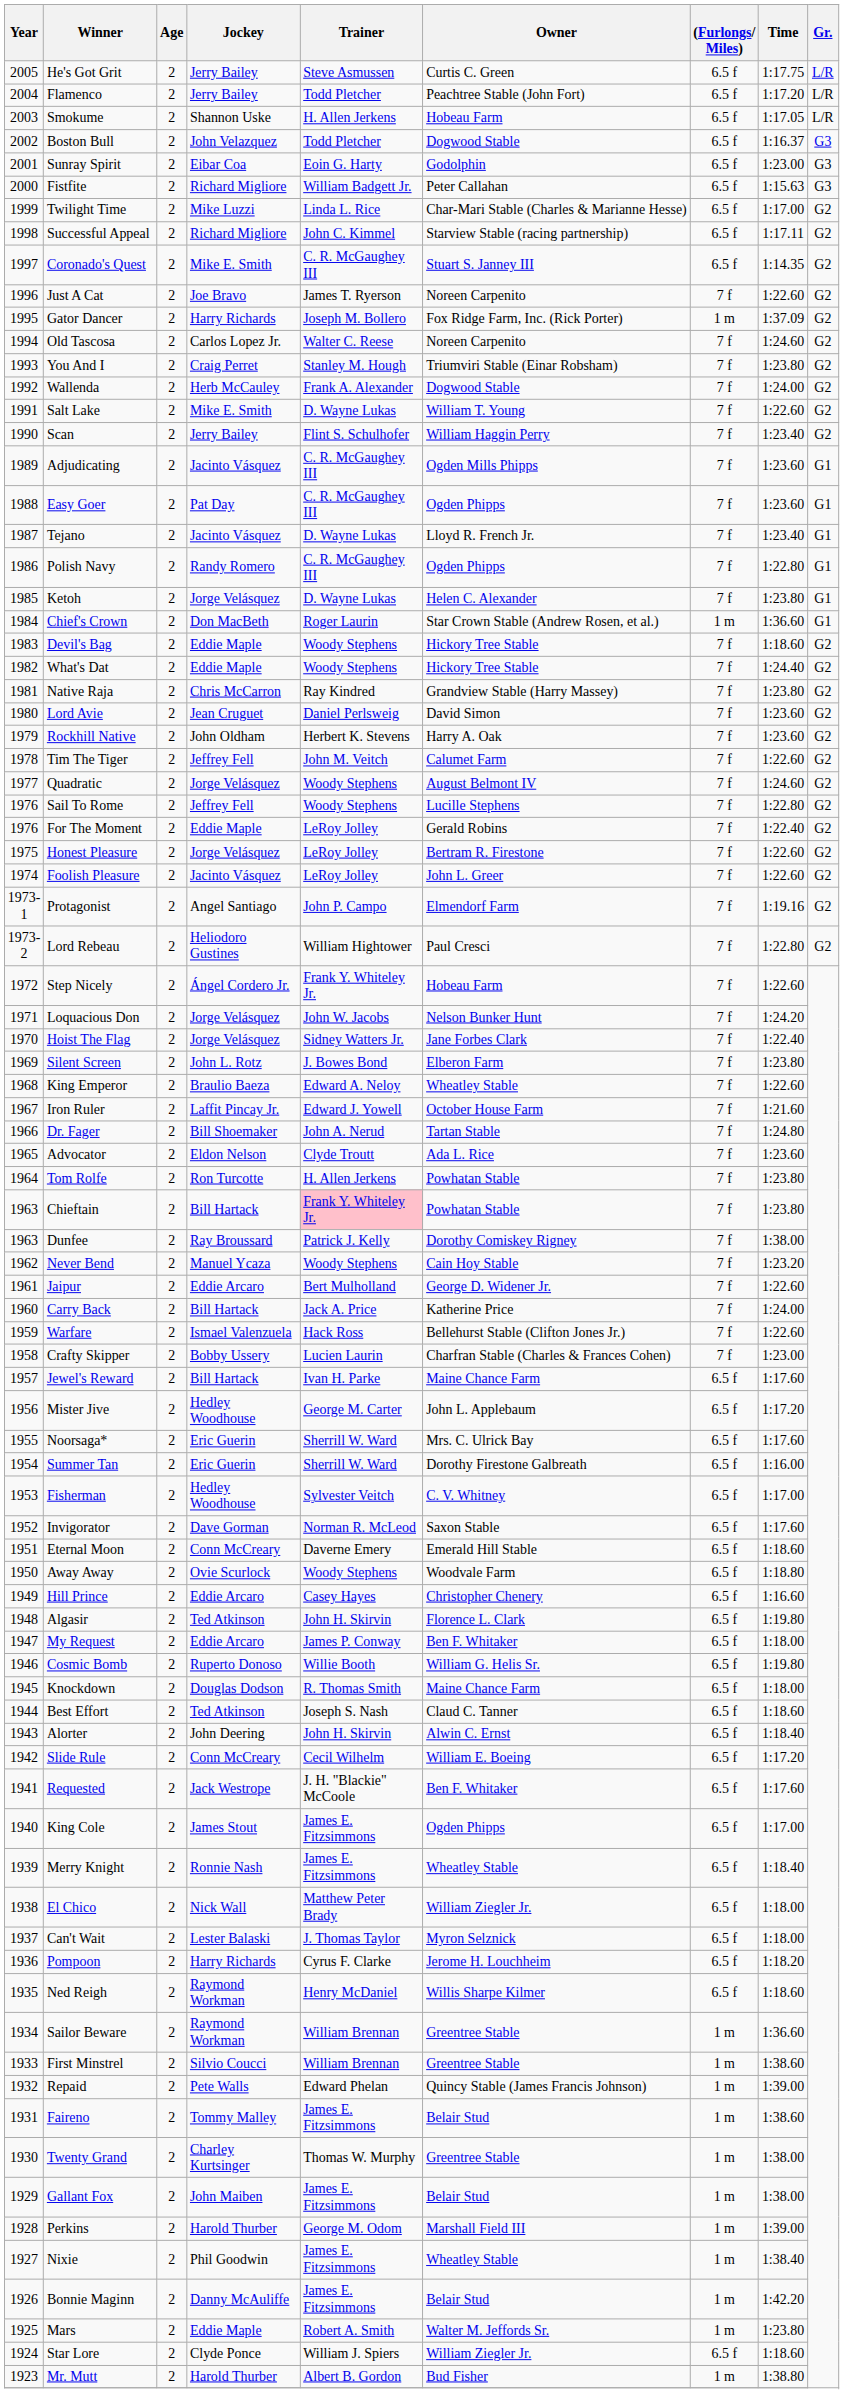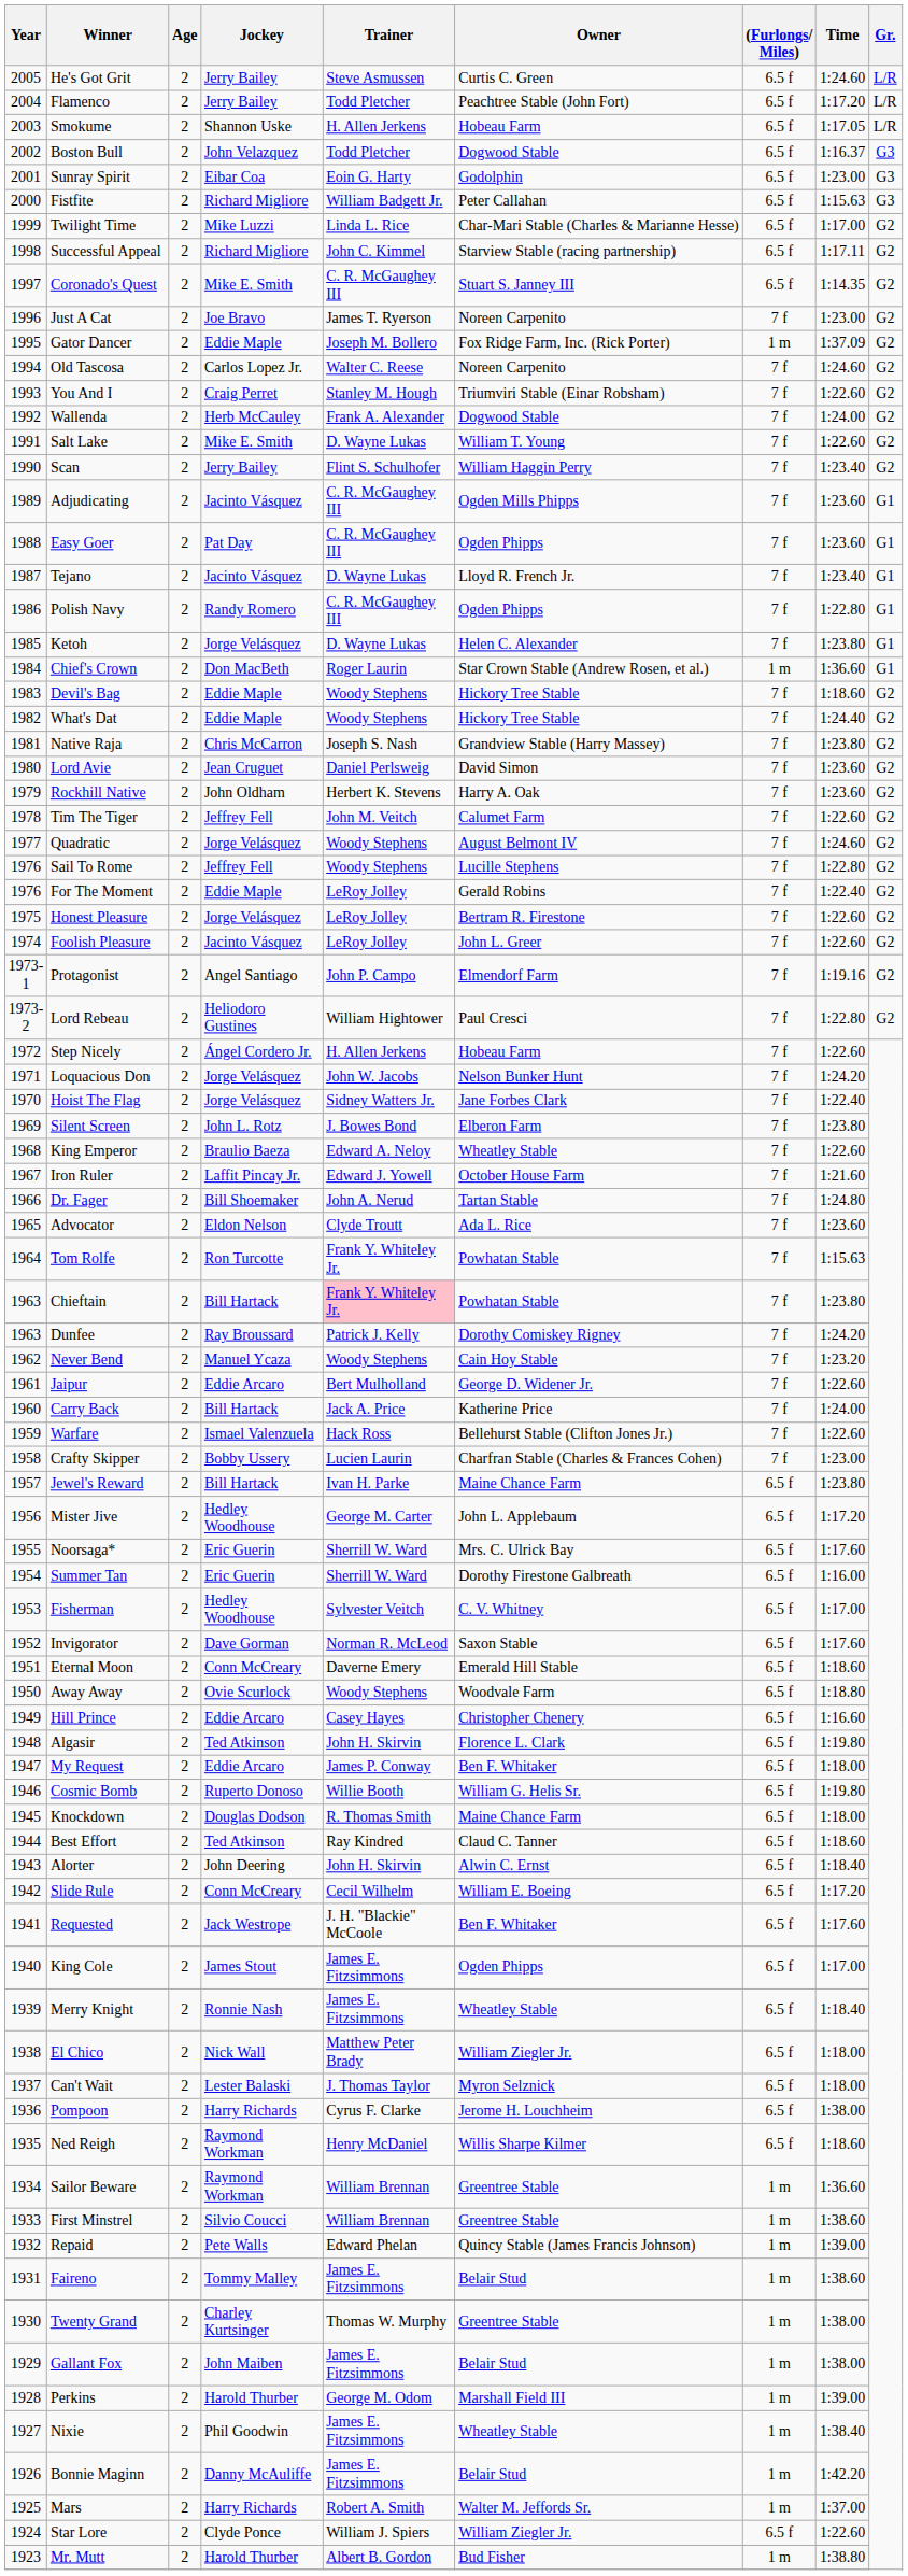He's Got Grit | Time: 1:17.75 -> 1:24.60
Just A Cat | Time: 1:22.60 -> 1:23.00
Gator Dancer | Jockey: Harry Richards -> Eddie Maple
You And I | Time: 1:23.80 -> 1:22.60
Native Raja | Trainer: Ray Kindred -> Joseph S. Nash
Step Nicely | Trainer: Frank Y. Whiteley Jr. -> H. Allen Jerkens
Tom Rolfe | Trainer: H. Allen Jerkens -> Frank Y. Whiteley Jr.
Tom Rolfe | Time: 1:23.80 -> 1:15.63
Dunfee | Time: 1:38.00 -> 1:24.20
Jewel's Reward | Time: 1:17.60 -> 1:23.80
Best Effort | Trainer: Joseph S. Nash -> Ray Kindred
Pompoon | Time: 1:18.20 -> 1:38.00
Mars | Jockey: Eddie Maple -> Harry Richards
Mars | Time: 1:23.80 -> 1:37.00
Star Lore | Time: 1:18.60 -> 1:22.60
